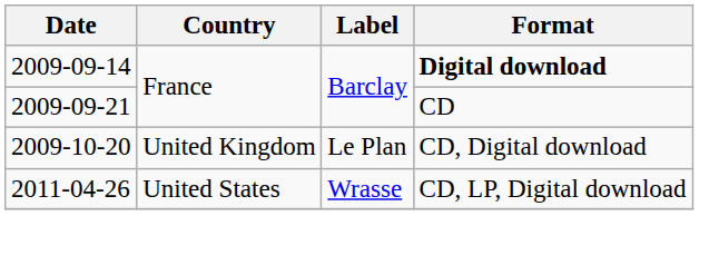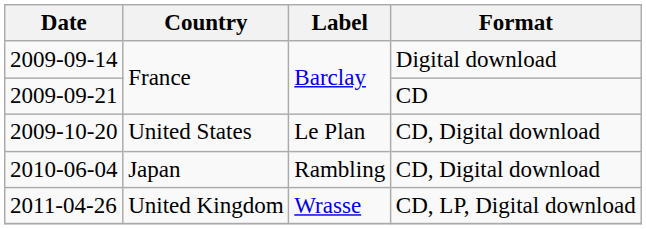2009-09-14 | Format: bold -> normal
2009-10-20 | Country: United Kingdom -> United States
+ row: 2010-06-04 | Japan | Rambling | CD, Digital download
2011-04-26 | Country: United States -> United Kingdom
